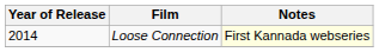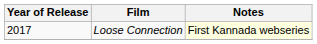Loose Connection | Year of Release: 2014 -> 2017
